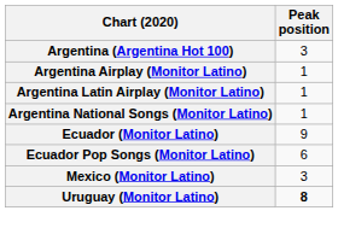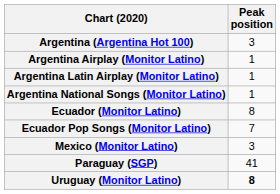Ecuador (Monitor Latino) | Peak position: 9 -> 8
Ecuador Pop Songs (Monitor Latino) | Peak position: 6 -> 7
+ row: Paraguay (SGP) | 41
